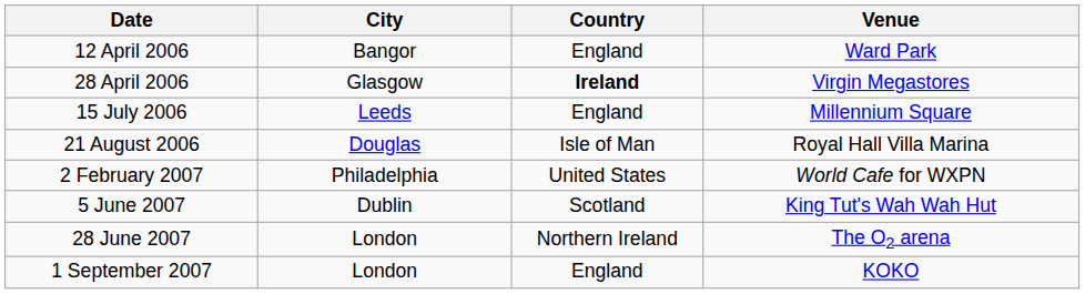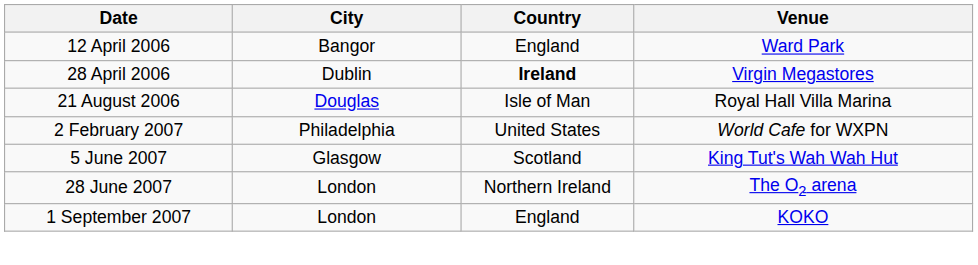28 April 2006 | City: Glasgow -> Dublin
- row: 15 July 2006 | Leeds | England | Millennium Square
5 June 2007 | City: Dublin -> Glasgow
